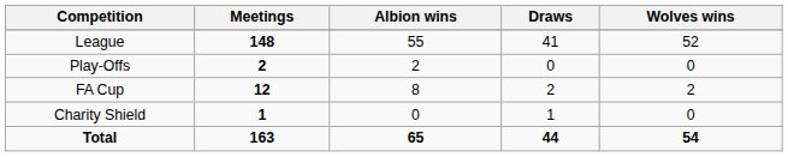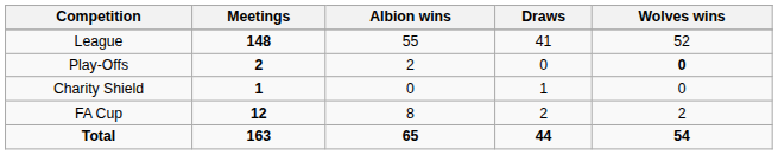Play-Offs | Wolves wins: normal -> bold
rows swapped: FA Cup <-> Charity Shield
